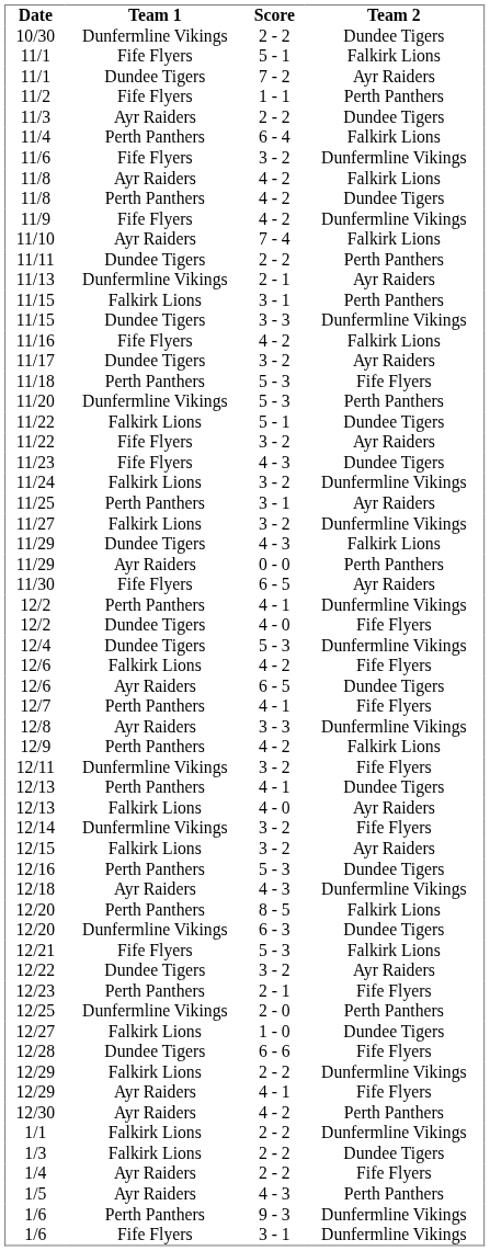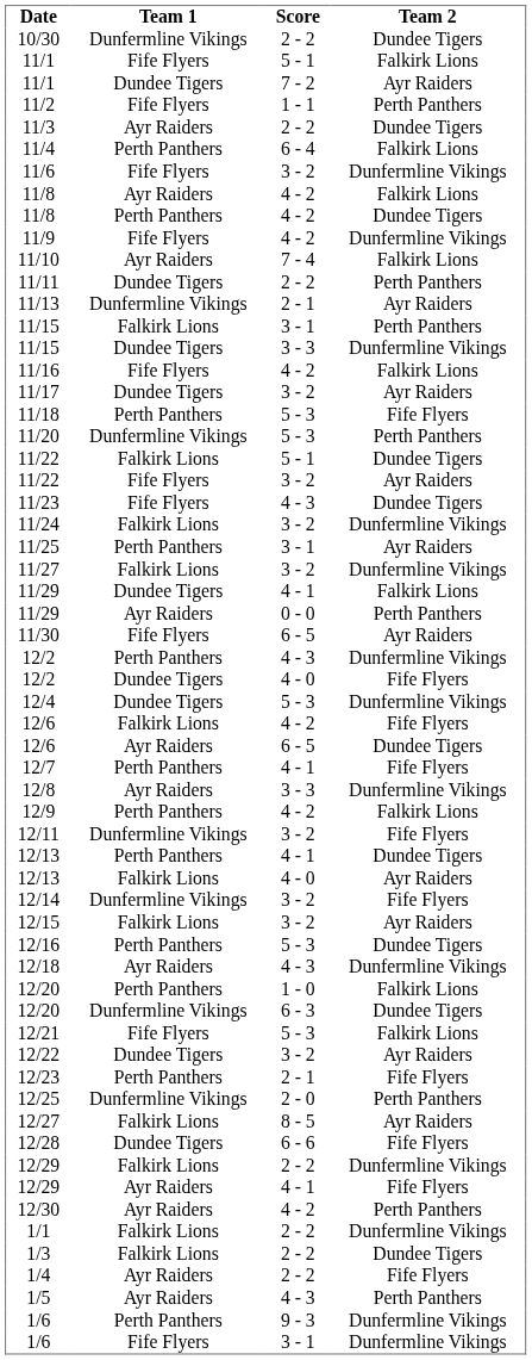11/29 / Dundee Tigers | Score: 4 - 3 -> 4 - 1
12/2 / Perth Panthers | Score: 4 - 1 -> 4 - 3
12/20 / Perth Panthers | Score: 8 - 5 -> 1 - 0
12/27 | Score: 1 - 0 -> 8 - 5
12/27 | Team 2: Dundee Tigers -> Ayr Raiders
